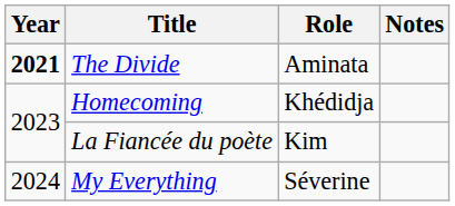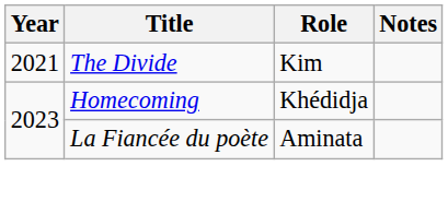The Divide | Year: bold -> normal
The Divide | Role: Aminata -> Kim
La Fiancée du poète | Role: Kim -> Aminata
- row: 2024 | My Everything | Séverine
